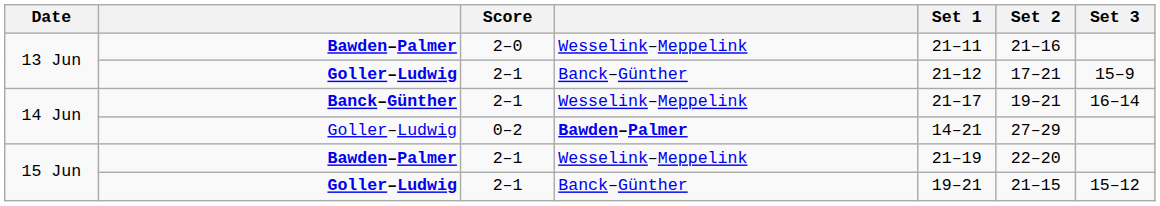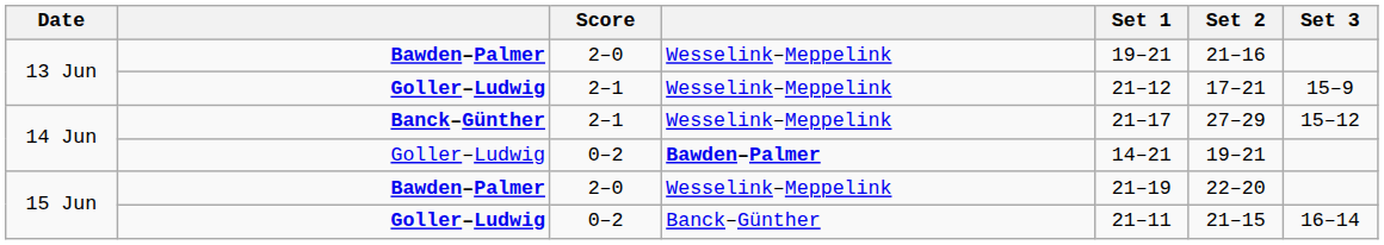13 Jun / Bawden–Palmer | Set 1: 21–11 -> 19–21
13 Jun / Goller–Ludwig | column 4: Banck–Günther -> Wesselink–Meppelink
14 Jun / Banck–Günther | Set 2: 19–21 -> 27–29
14 Jun / Banck–Günther | Set 3: 16–14 -> 15–12
14 Jun / Goller–Ludwig | Set 2: 27–29 -> 19–21
15 Jun / Bawden–Palmer | Score: 2–1 -> 2–0
15 Jun / Goller–Ludwig | Score: 2–1 -> 0–2
15 Jun / Goller–Ludwig | Set 1: 19–21 -> 21–11
15 Jun / Goller–Ludwig | Set 3: 15–12 -> 16–14
